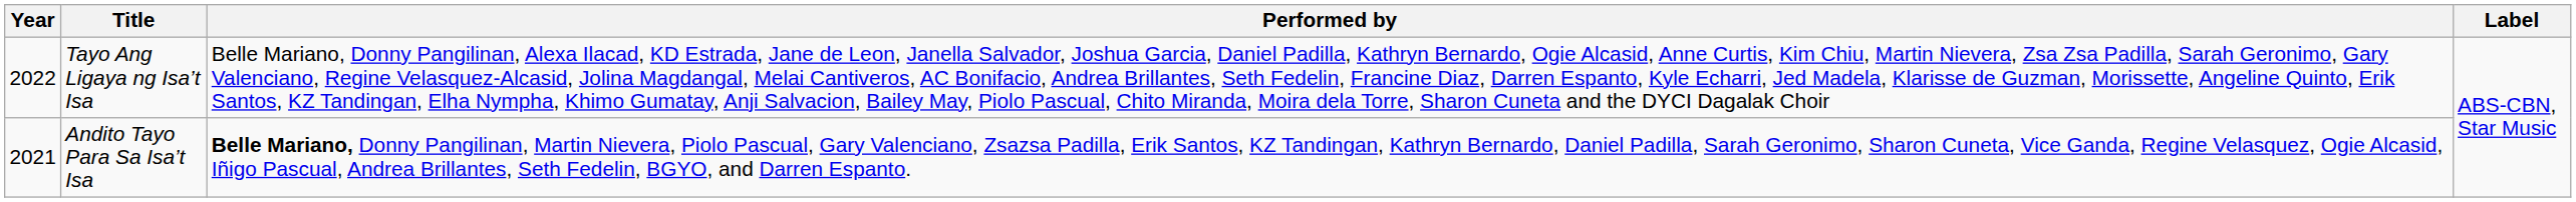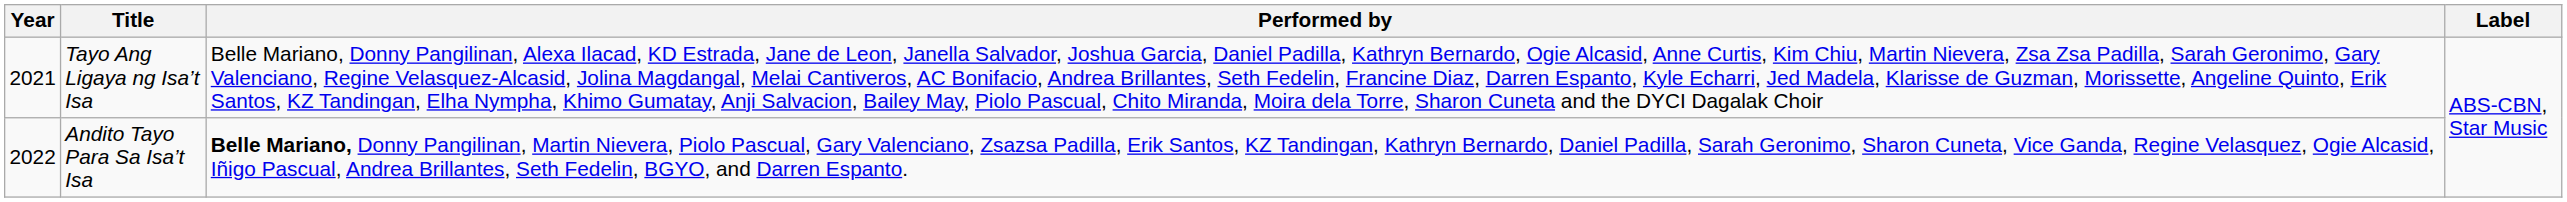Tayo Ang Ligaya ng Isa’t Isa | Year: 2022 -> 2021
Andito Tayo Para Sa Isa’t Isa | Year: 2021 -> 2022
